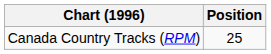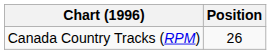Canada Country Tracks (RPM) | Position: 25 -> 26
